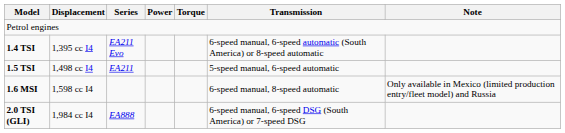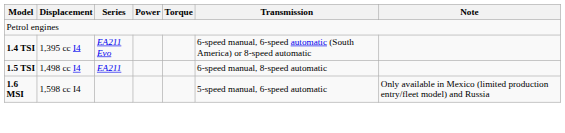1.5 TSI | Transmission: 5-speed manual, 6-speed automatic -> 6-speed manual, 8-speed automatic
1.6 MSI | Transmission: 6-speed manual, 8-speed automatic -> 5-speed manual, 6-speed automatic
- row: 2.0 TSI (GLI) | 1,984 cc I4 | EA888 | 6-speed manual, 6-speed DSG (South America) or 7-speed DSG
